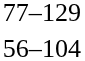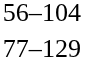rows swapped: 77–129 <-> 56–104
